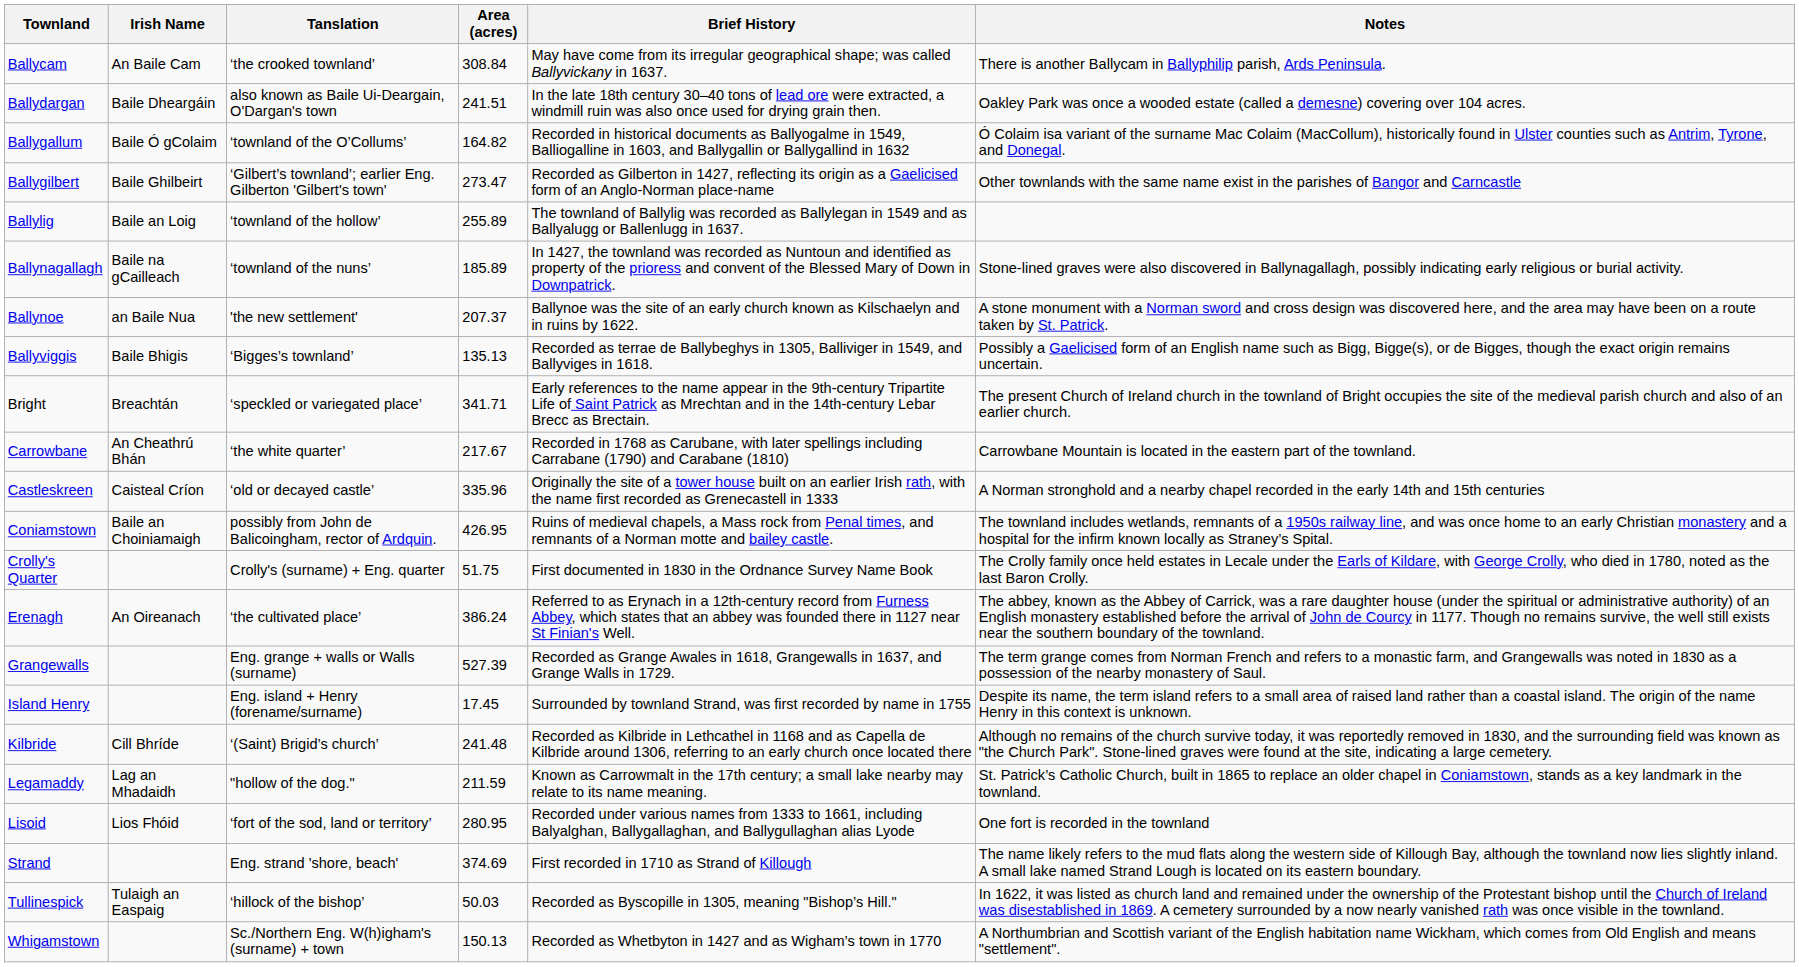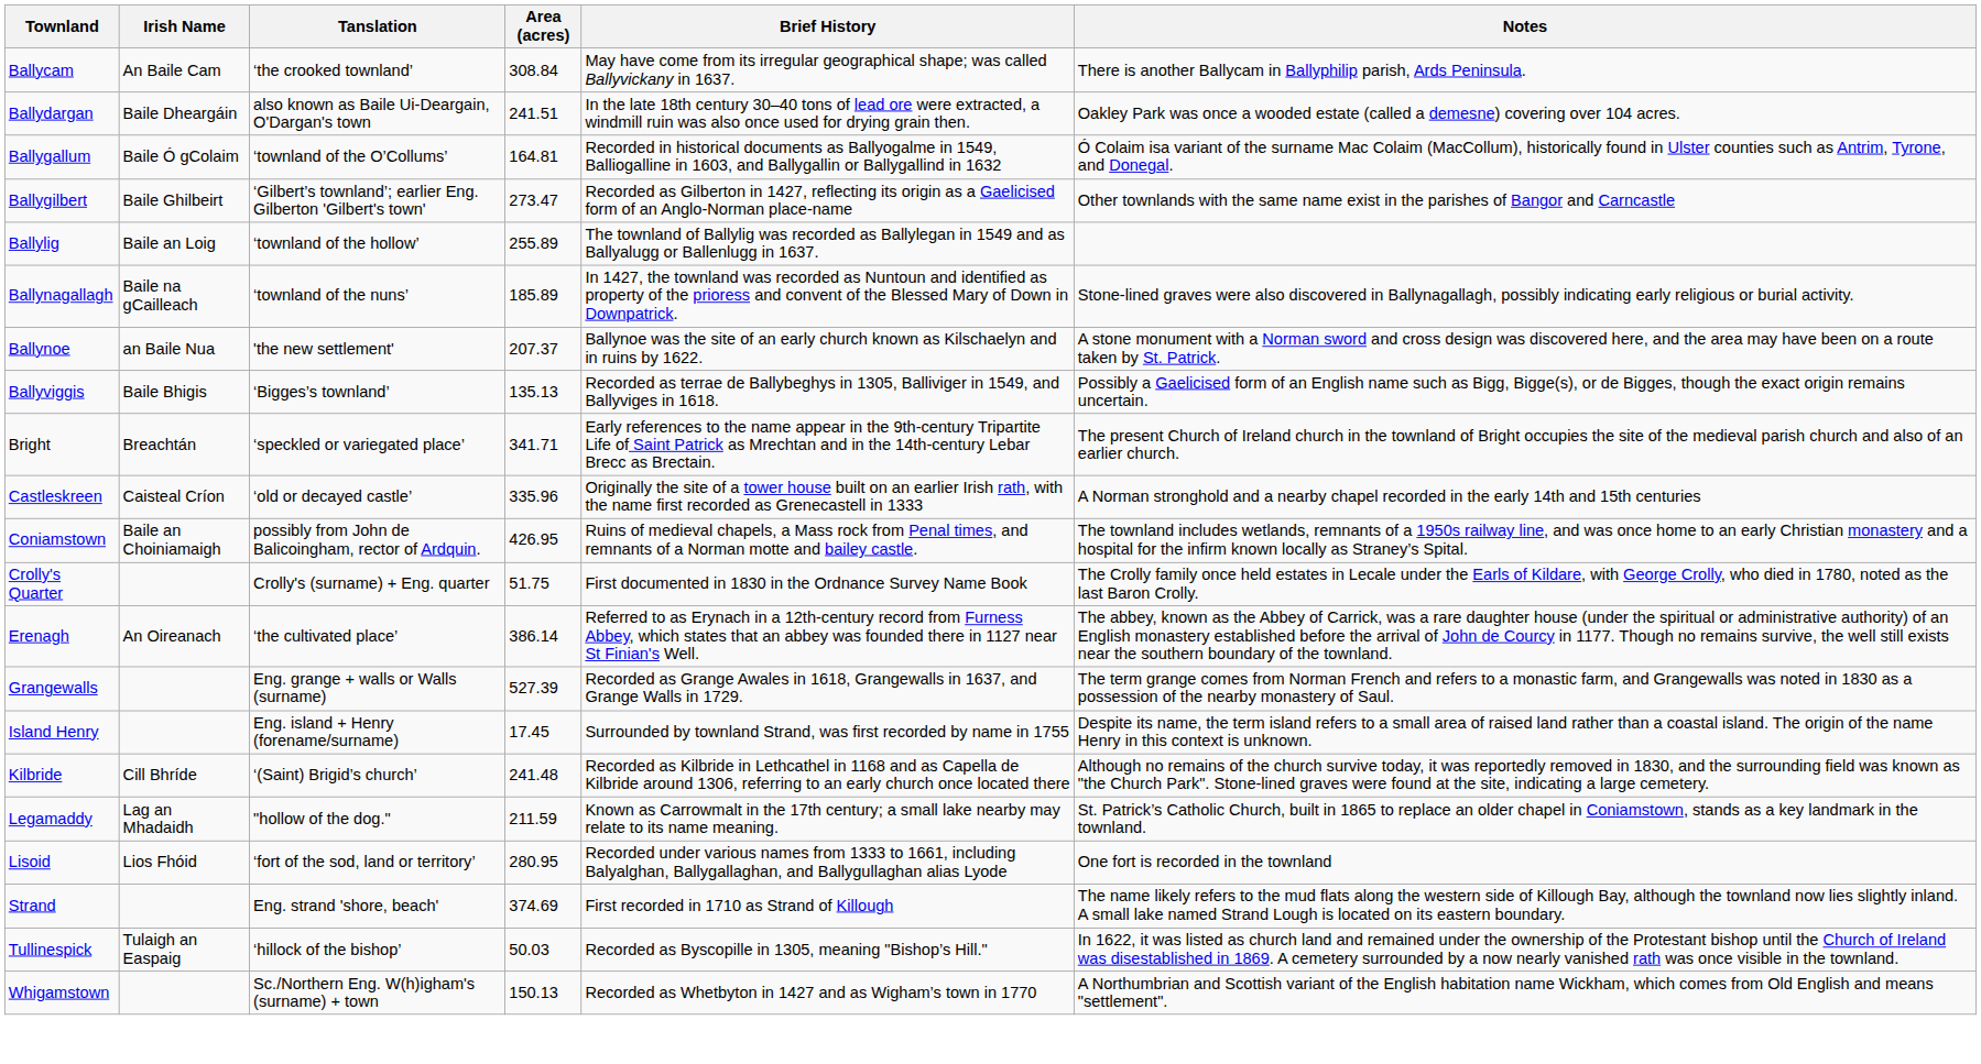Ballygallum | Area (acres): 164.82 -> 164.81
- row: Carrowbane | An Cheathrú Bhán | ‘the white quarter’ | 217.67 | Recorded in 1768 as Carubane, with later spellings including Carrabane (1790) and Carabane (1810) | Carrowbane Mountain is located in the eastern part of the townland.
Erenagh | Area (acres): 386.24 -> 386.14
